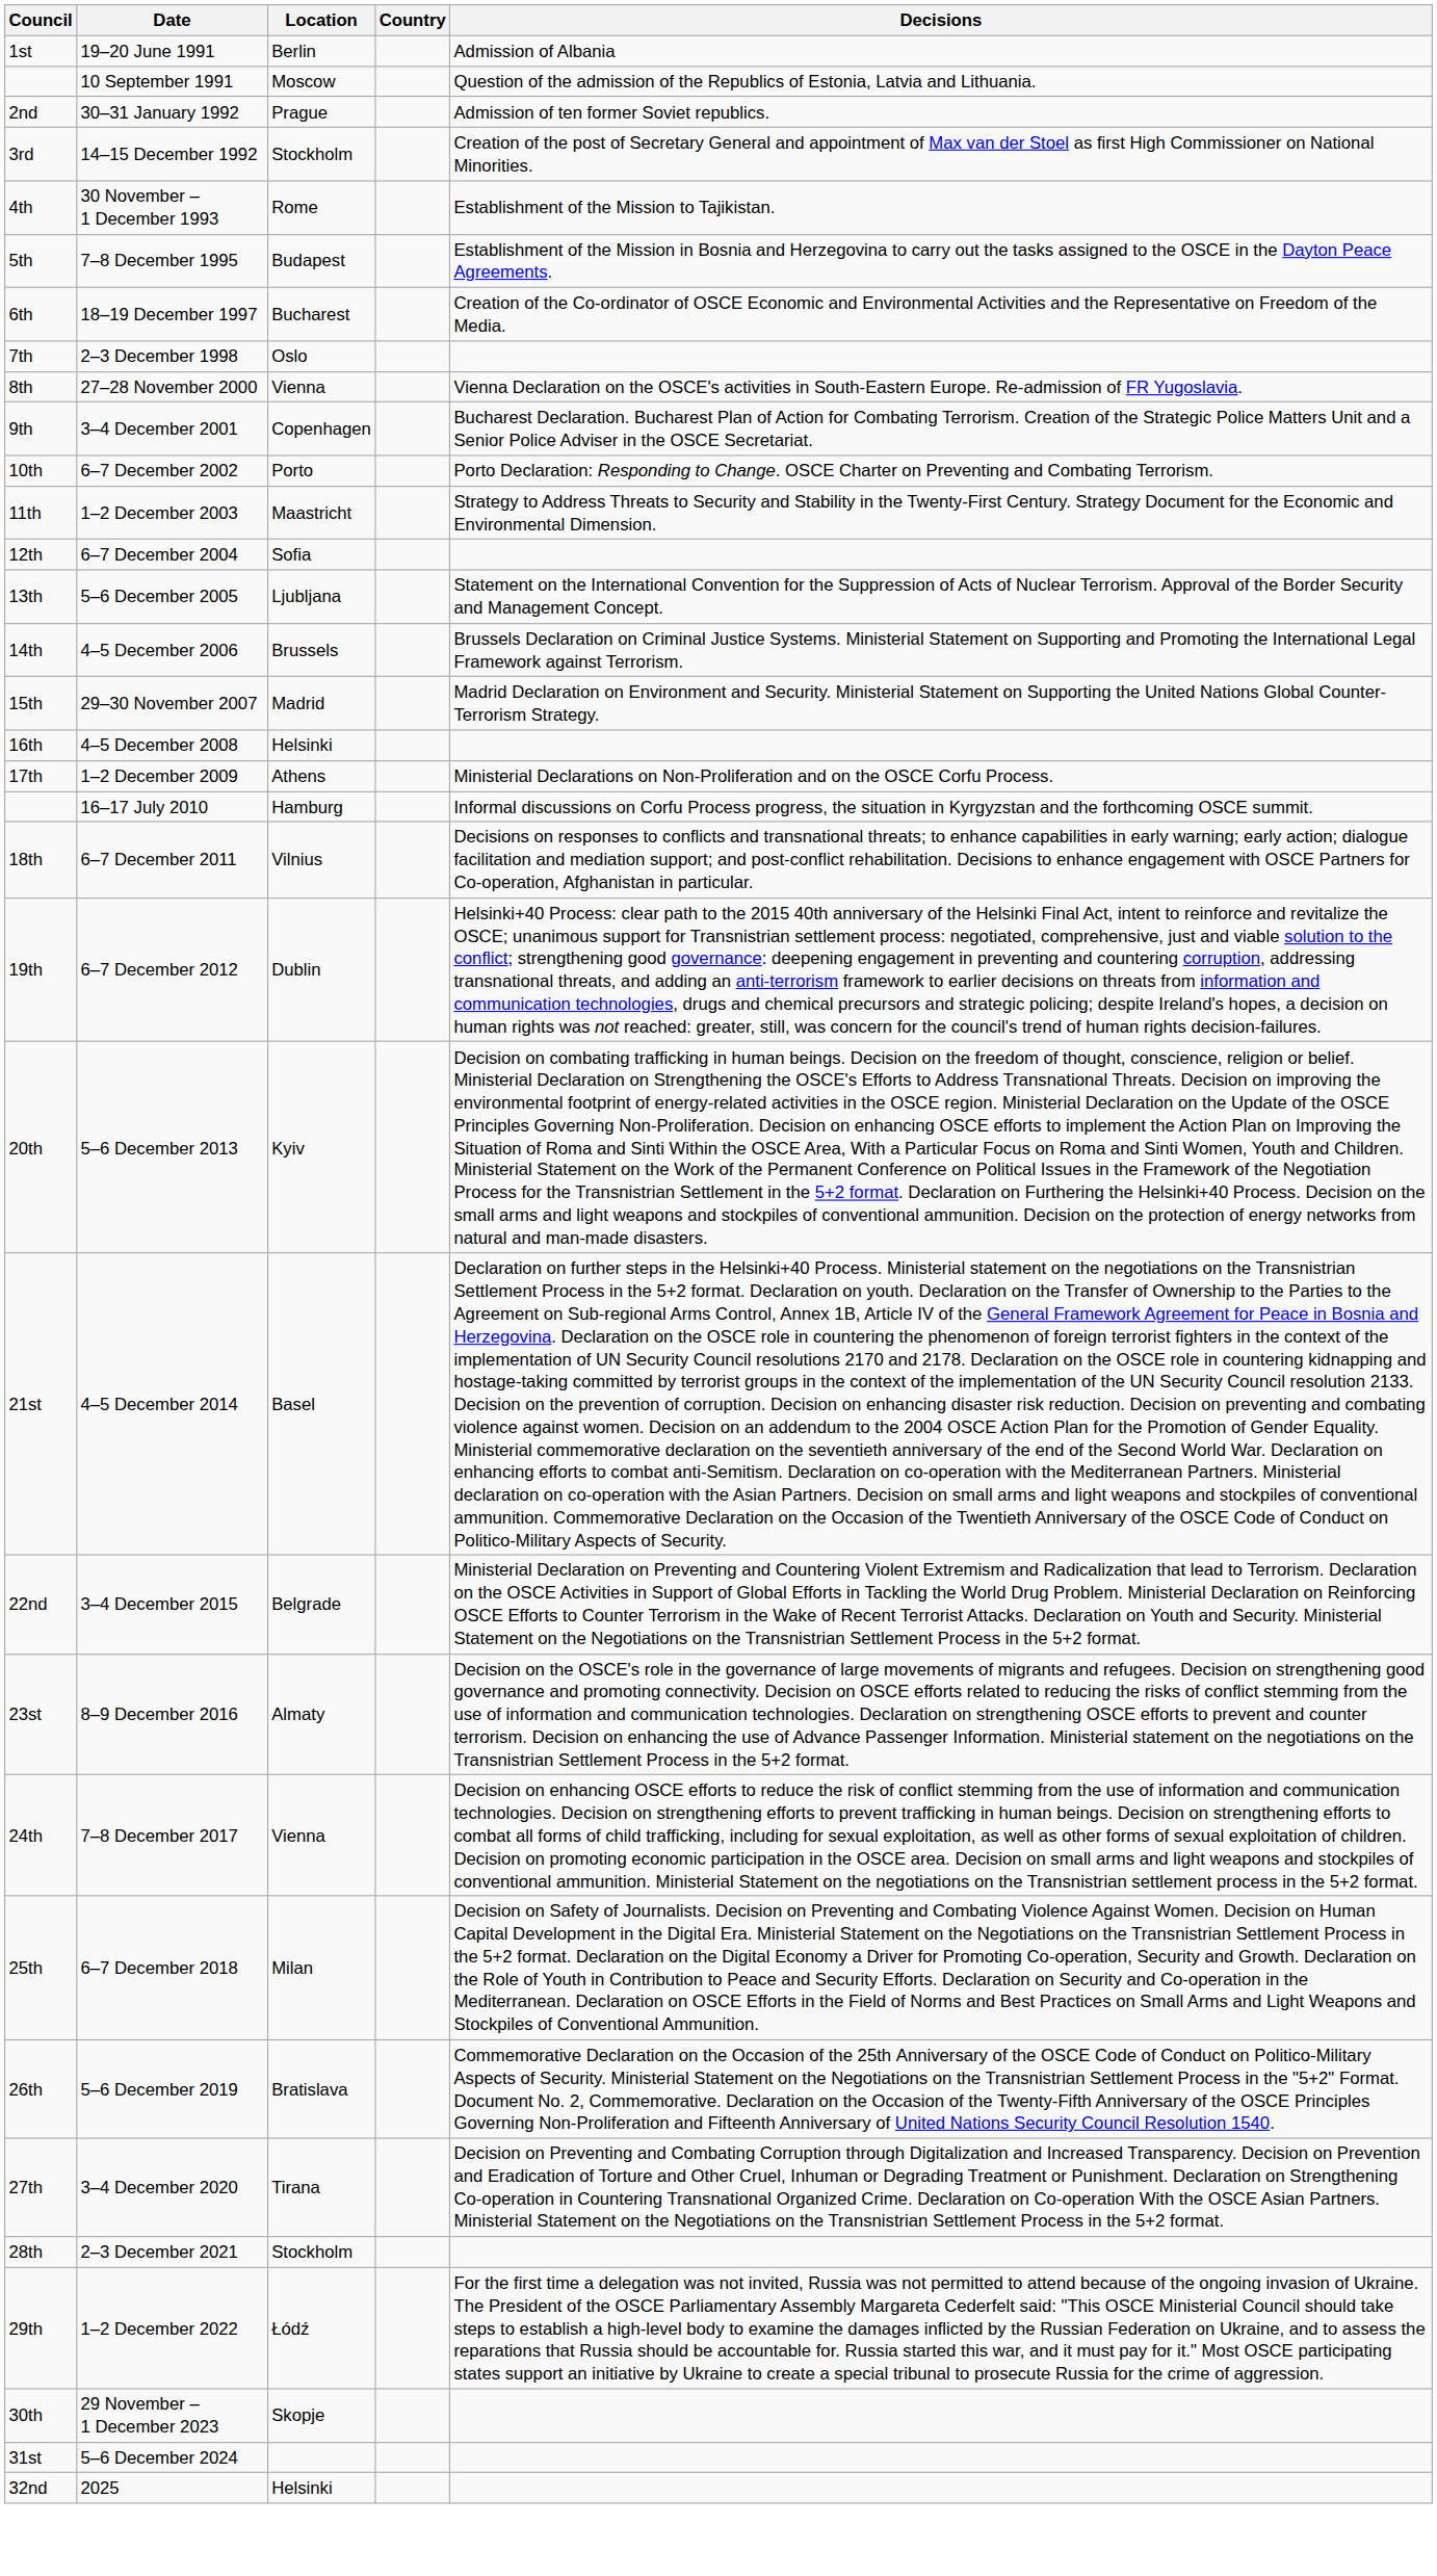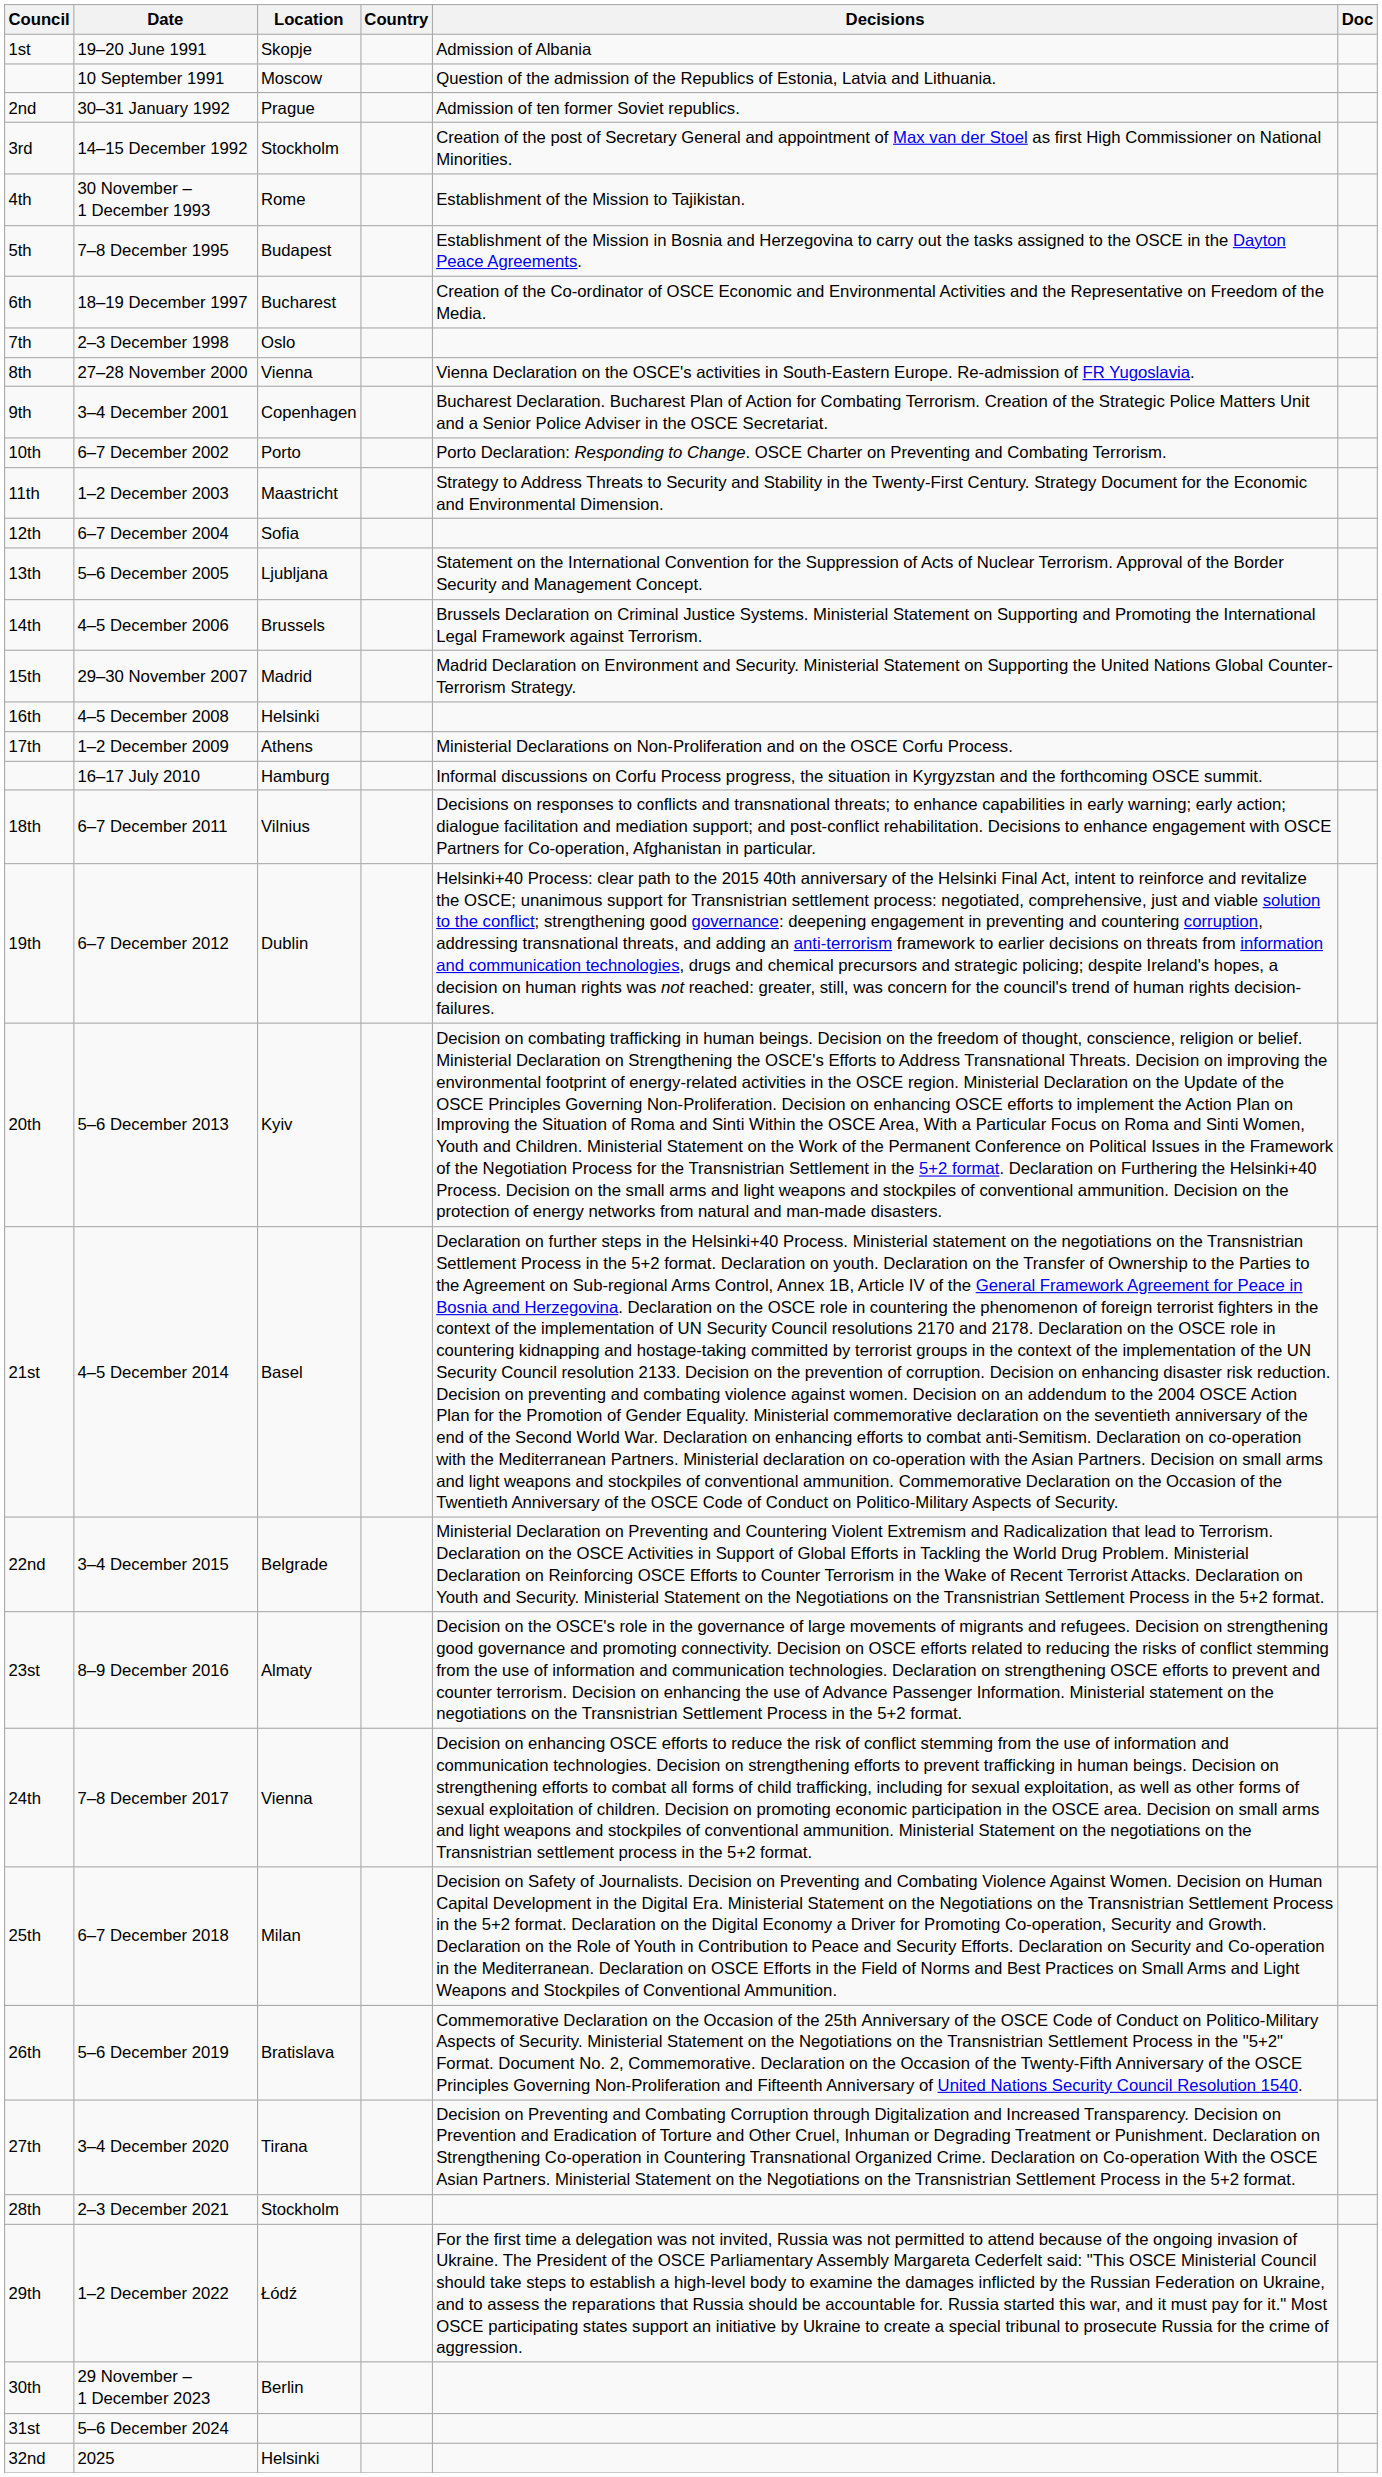+ column: Doc
19–20 June 1991 | Location: Berlin -> Skopje
29 November – 1 December 2023 | Location: Skopje -> Berlin
